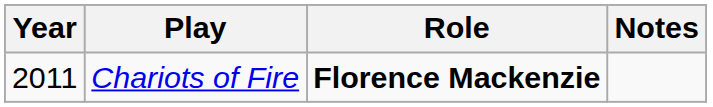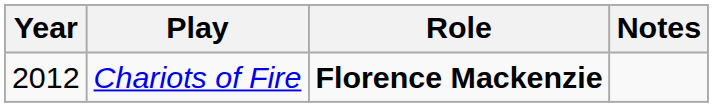Chariots of Fire | Year: 2011 -> 2012
